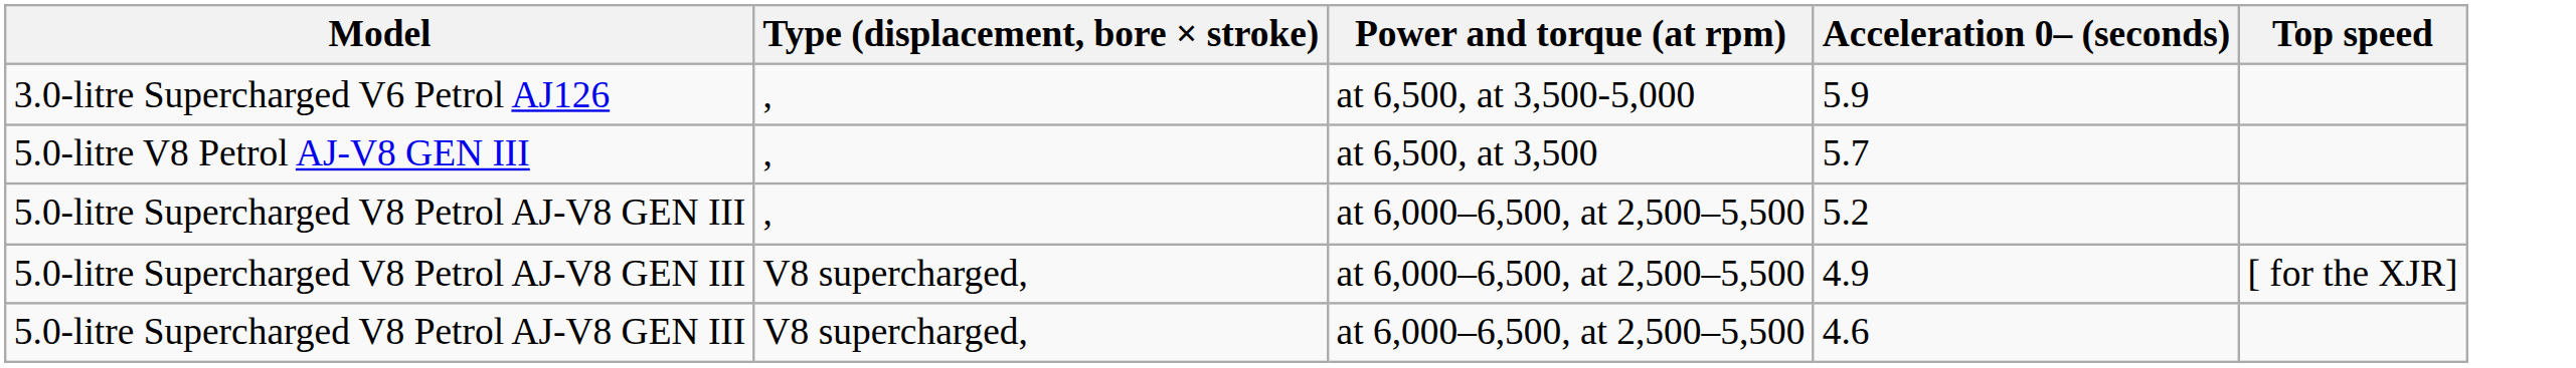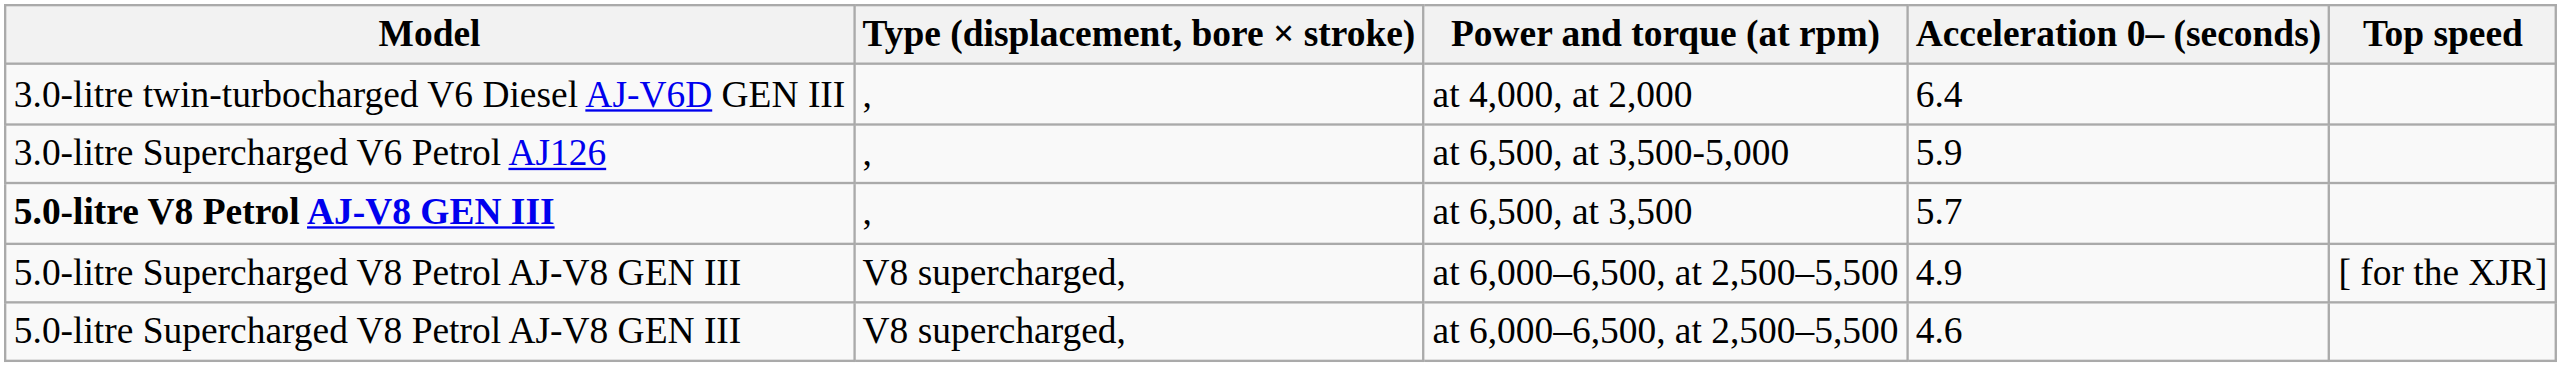+ row: 3.0-litre twin-turbocharged V6 Diesel AJ-V6D GEN III | , | at 4,000, at 2,000 | 6.4
5.7 | Model: normal -> bold
- row: 5.0-litre Supercharged V8 Petrol AJ-V8 GEN III | , | at 6,000–6,500, at 2,500–5,500 | 5.2
